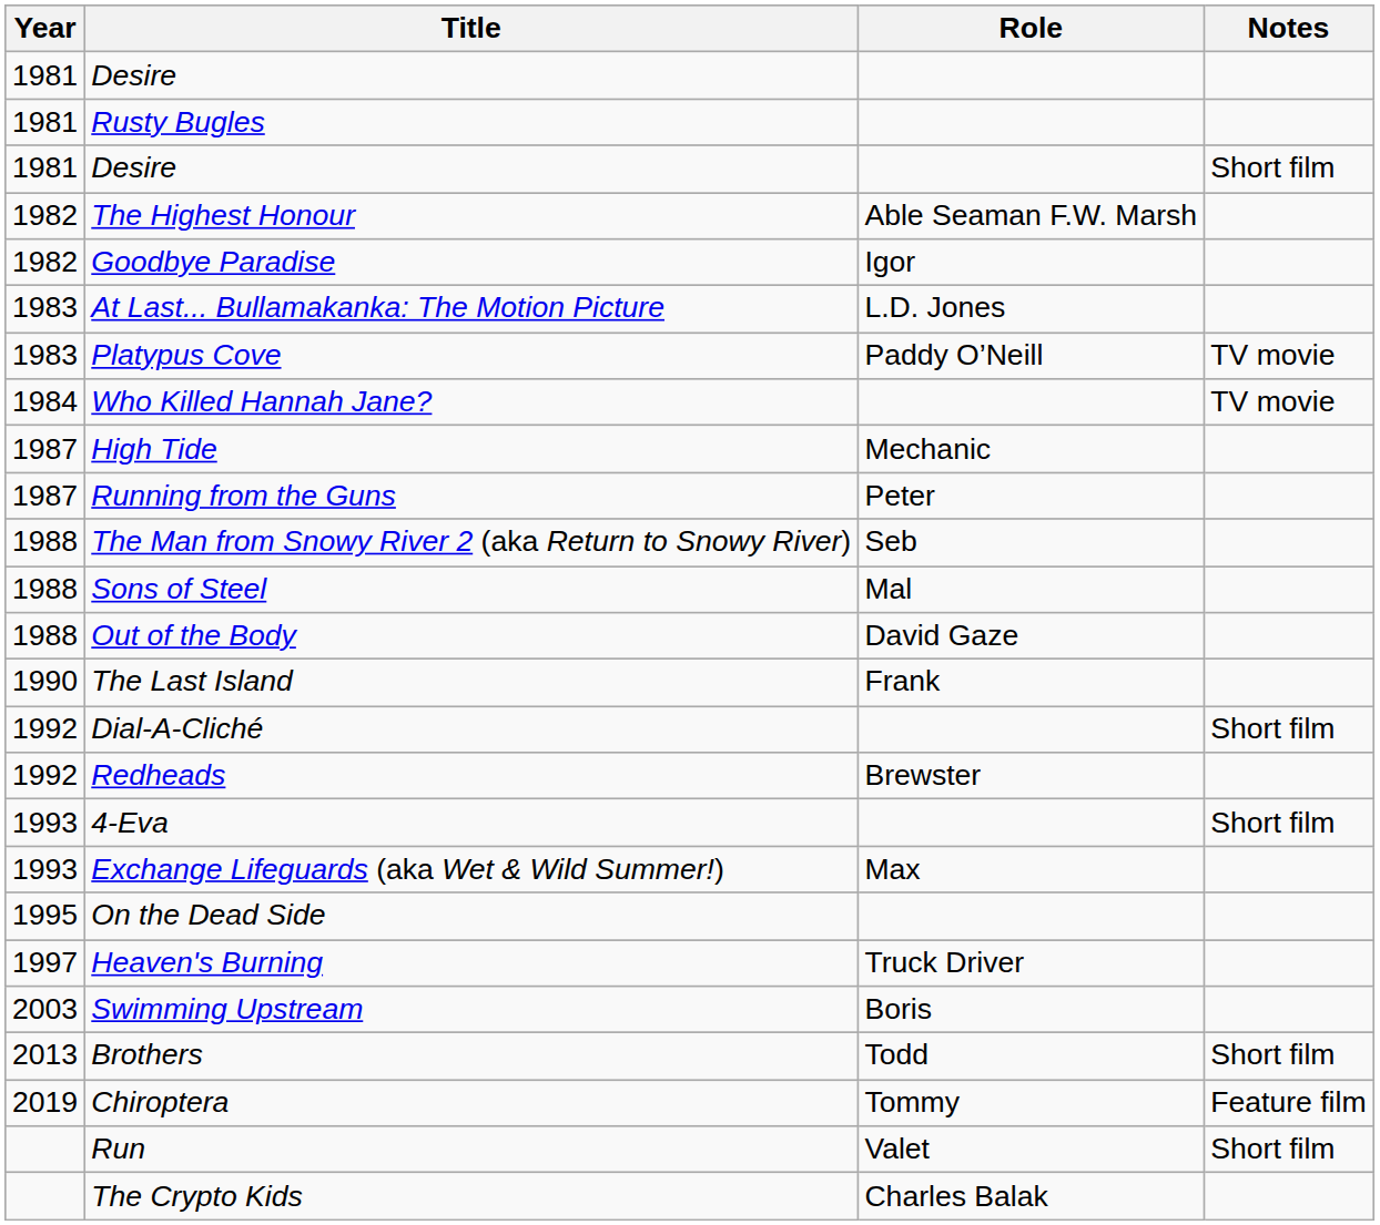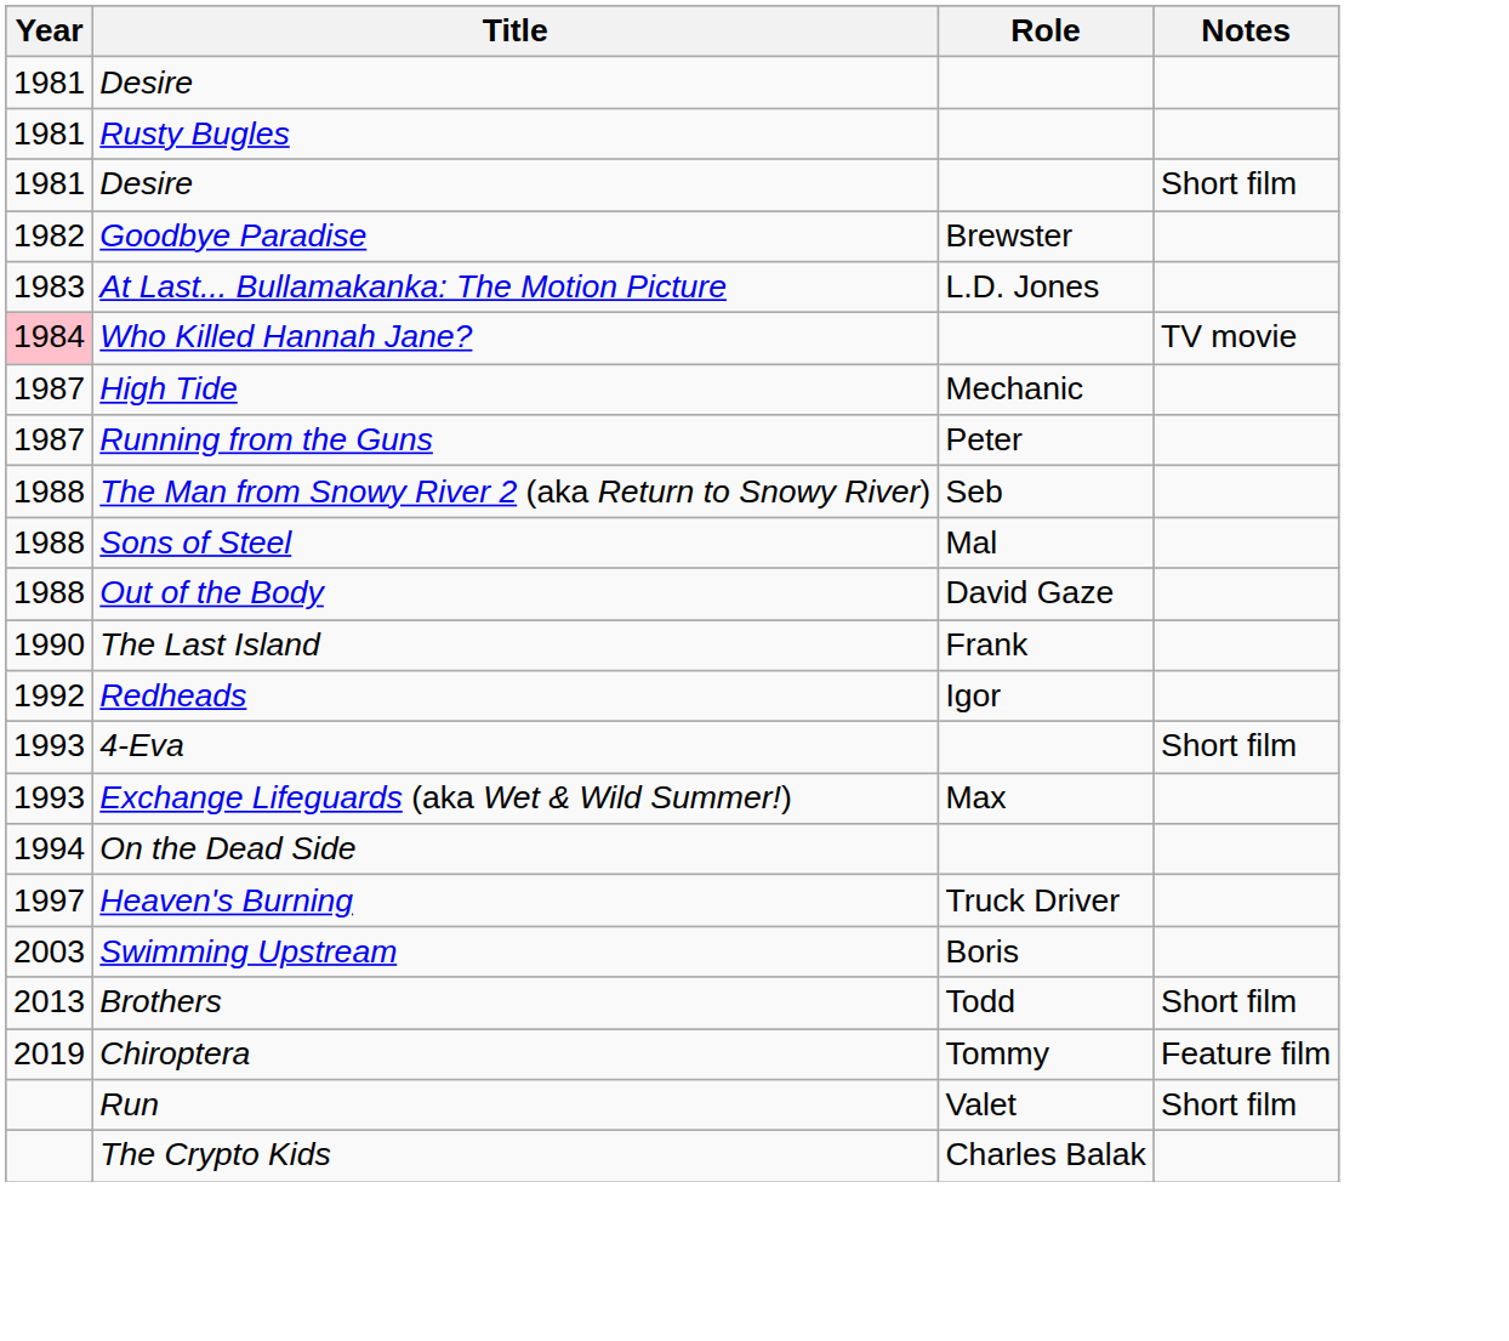- row: 1982 | The Highest Honour | Able Seaman F.W. Marsh
Goodbye Paradise | Role: Igor -> Brewster
- row: 1983 | Platypus Cove | Paddy O’Neill | TV movie
Who Killed Hannah Jane? | Year: no background -> pink background
- row: 1992 | Dial-A-Cliché | Short film
Redheads | Role: Brewster -> Igor
On the Dead Side | Year: 1995 -> 1994
